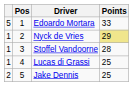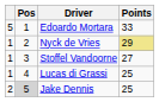Stoffel Vandoorne | Points: 28 -> 27
Jake Dennis | Pos: no background -> lightgrey background
